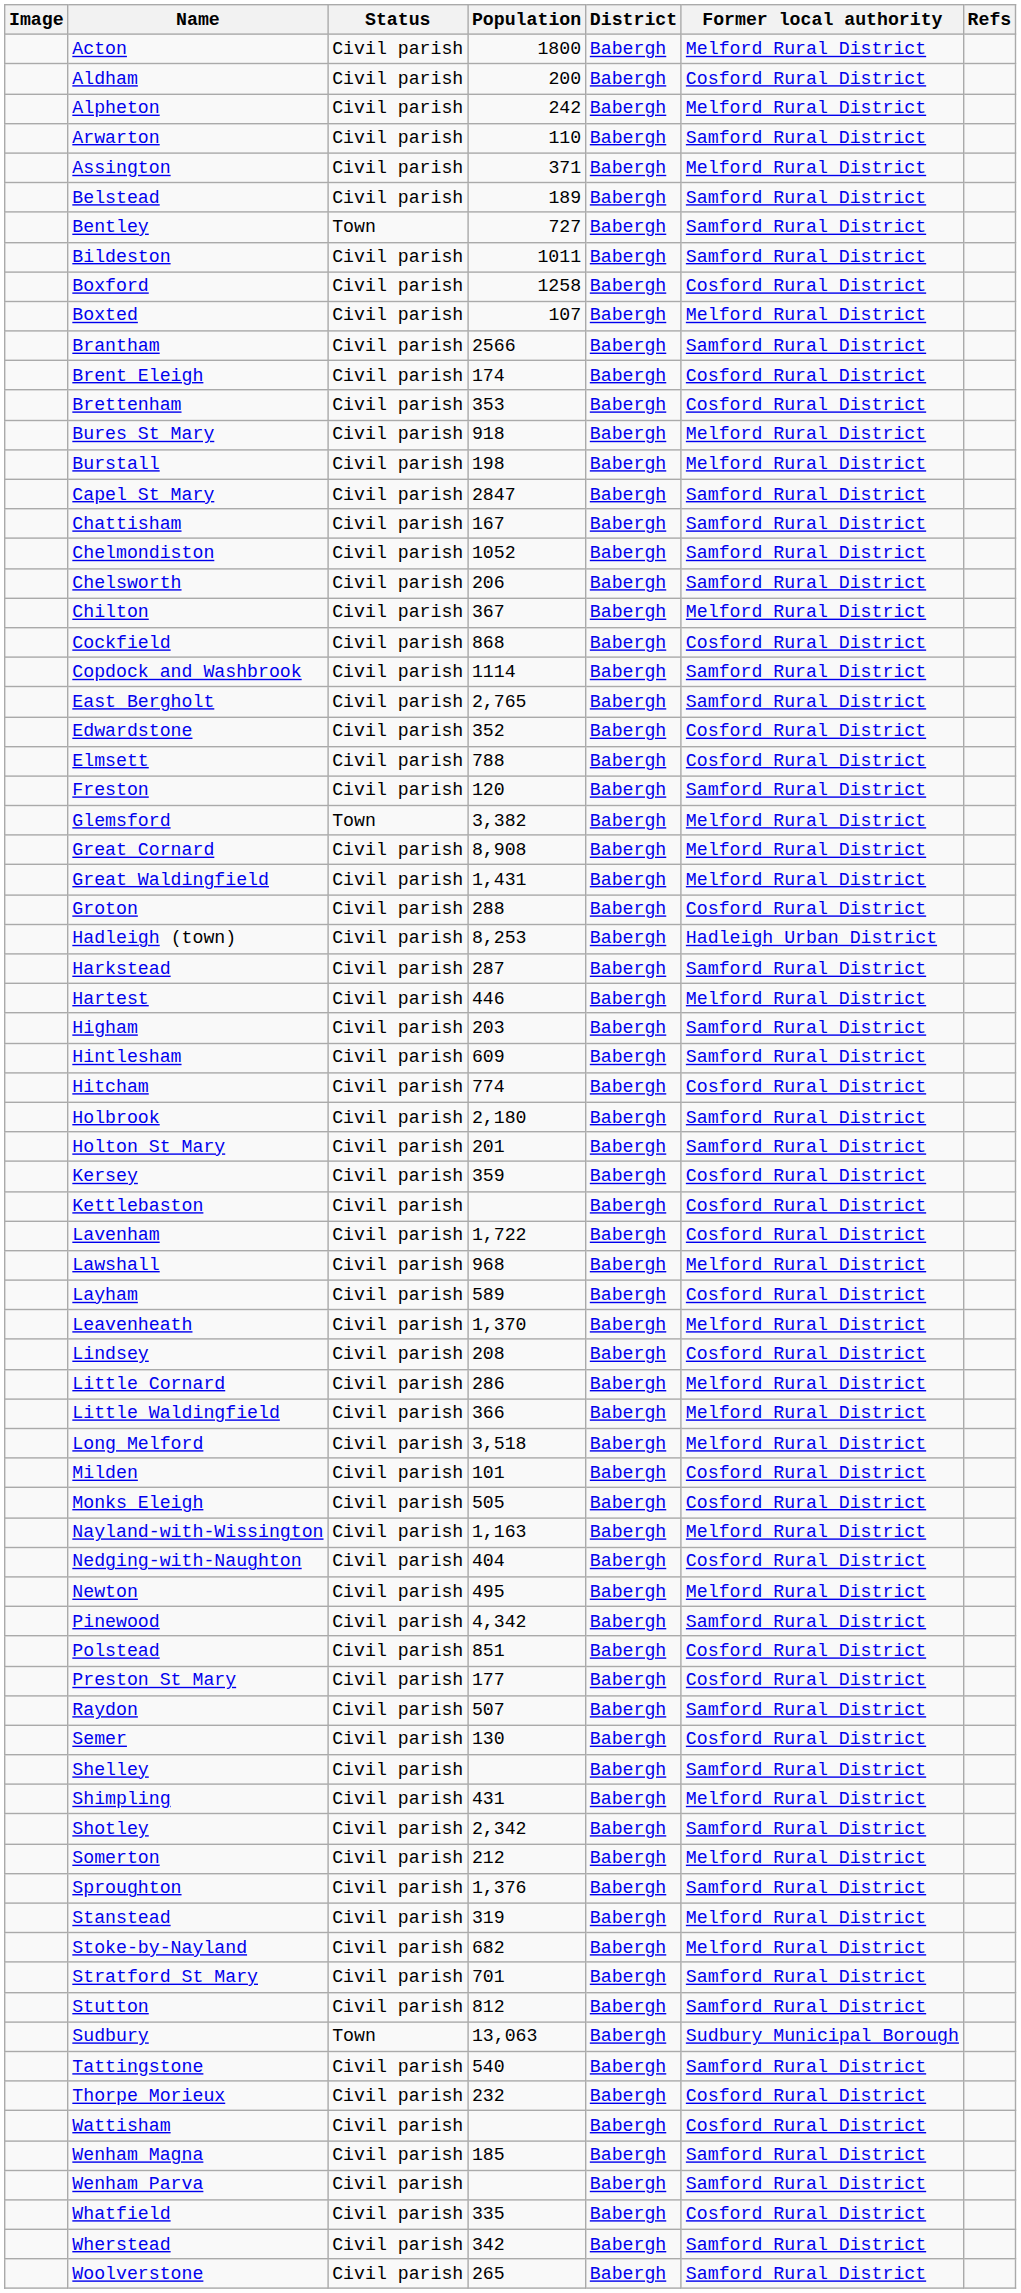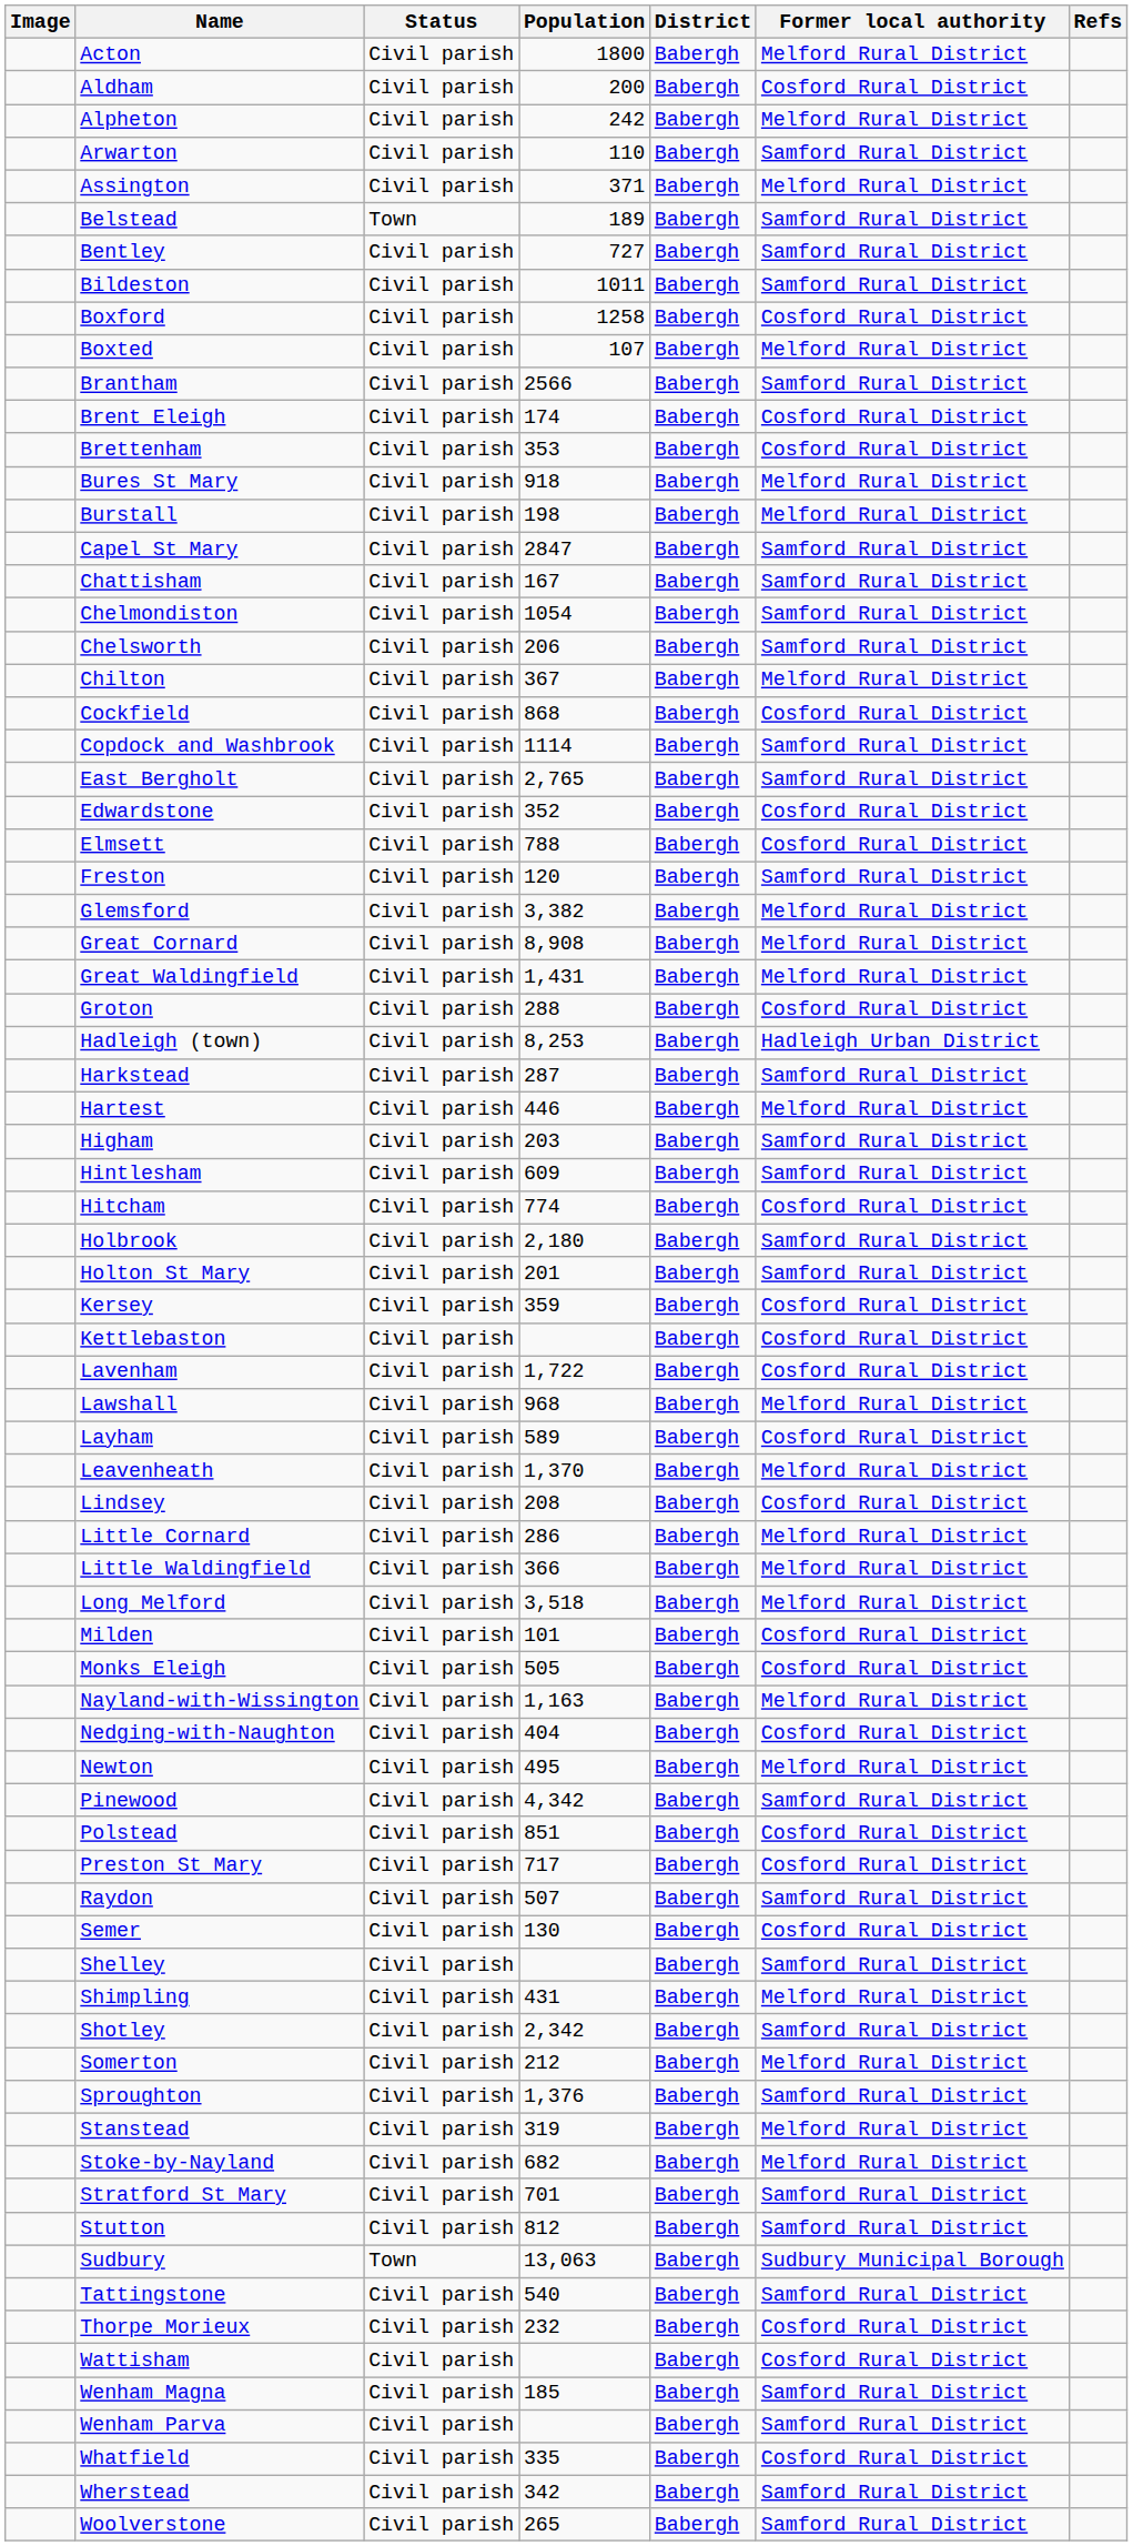Belstead | Status: Civil parish -> Town
Bentley | Status: Town -> Civil parish
Chelmondiston | Population: 1052 -> 1054
Glemsford | Status: Town -> Civil parish
Preston St Mary | Population: 177 -> 717
